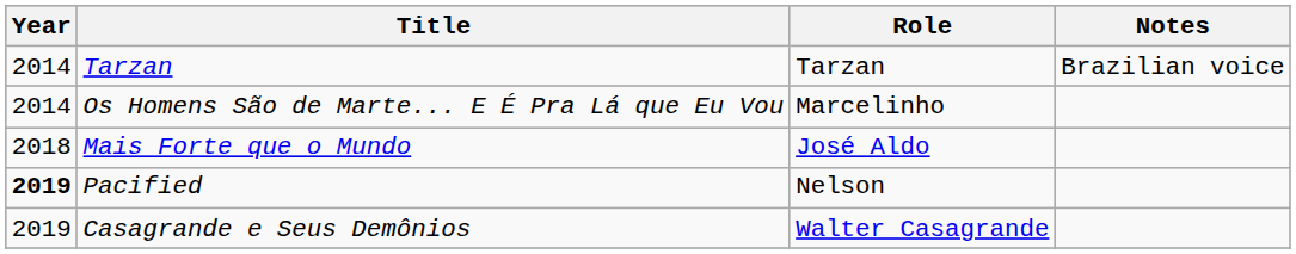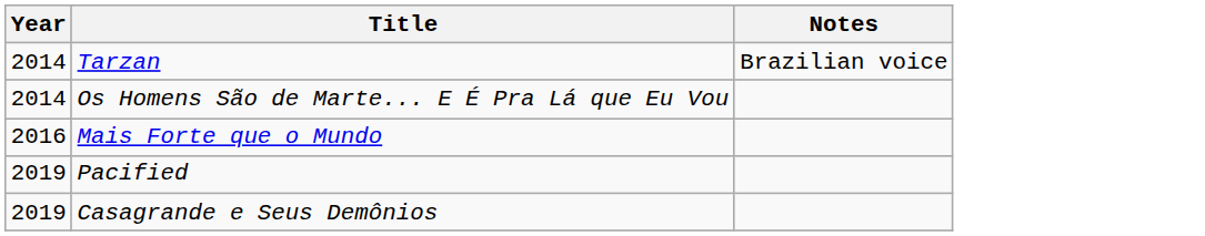- column: Role | Tarzan | Marcelinho | José Aldo | Nelson | Walter Casagrande
Mais Forte que o Mundo | Year: 2018 -> 2016
Pacified | Year: bold -> normal
